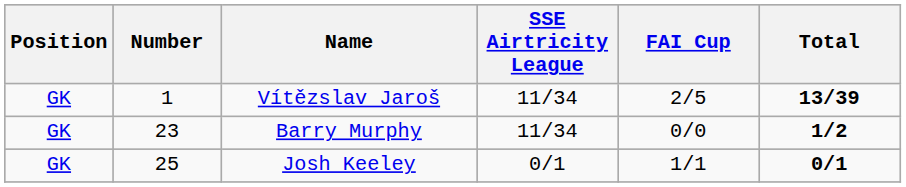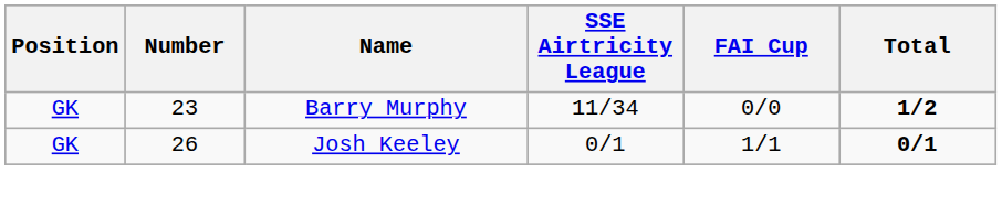- row: GK | 1 | Vítězslav Jaroš | 11/34 | 2/5 | 13/39
Josh Keeley | Number: 25 -> 26
